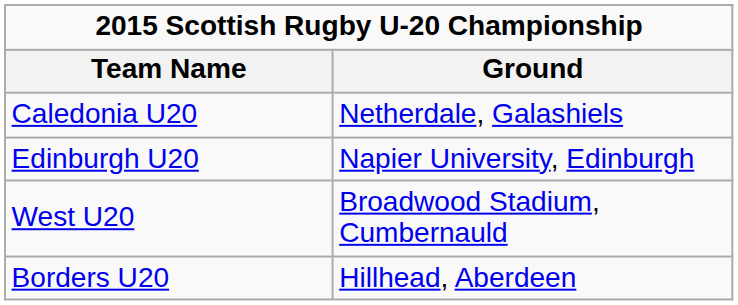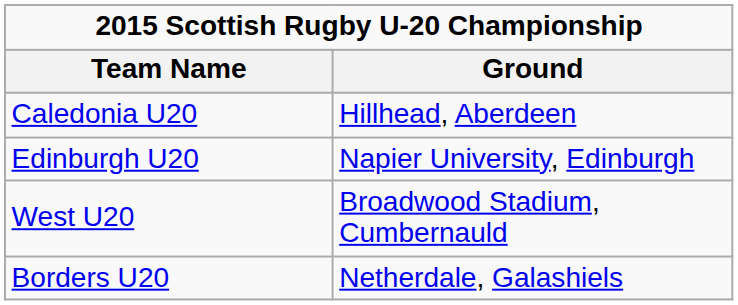Caledonia U20 | Ground: Netherdale, Galashiels -> Hillhead, Aberdeen
Borders U20 | Ground: Hillhead, Aberdeen -> Netherdale, Galashiels
